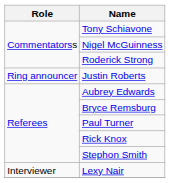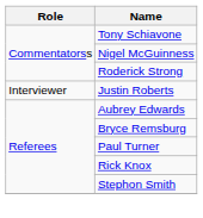Justin Roberts | Role: Ring announcer -> Interviewer
- row: Interviewer | Lexy Nair
